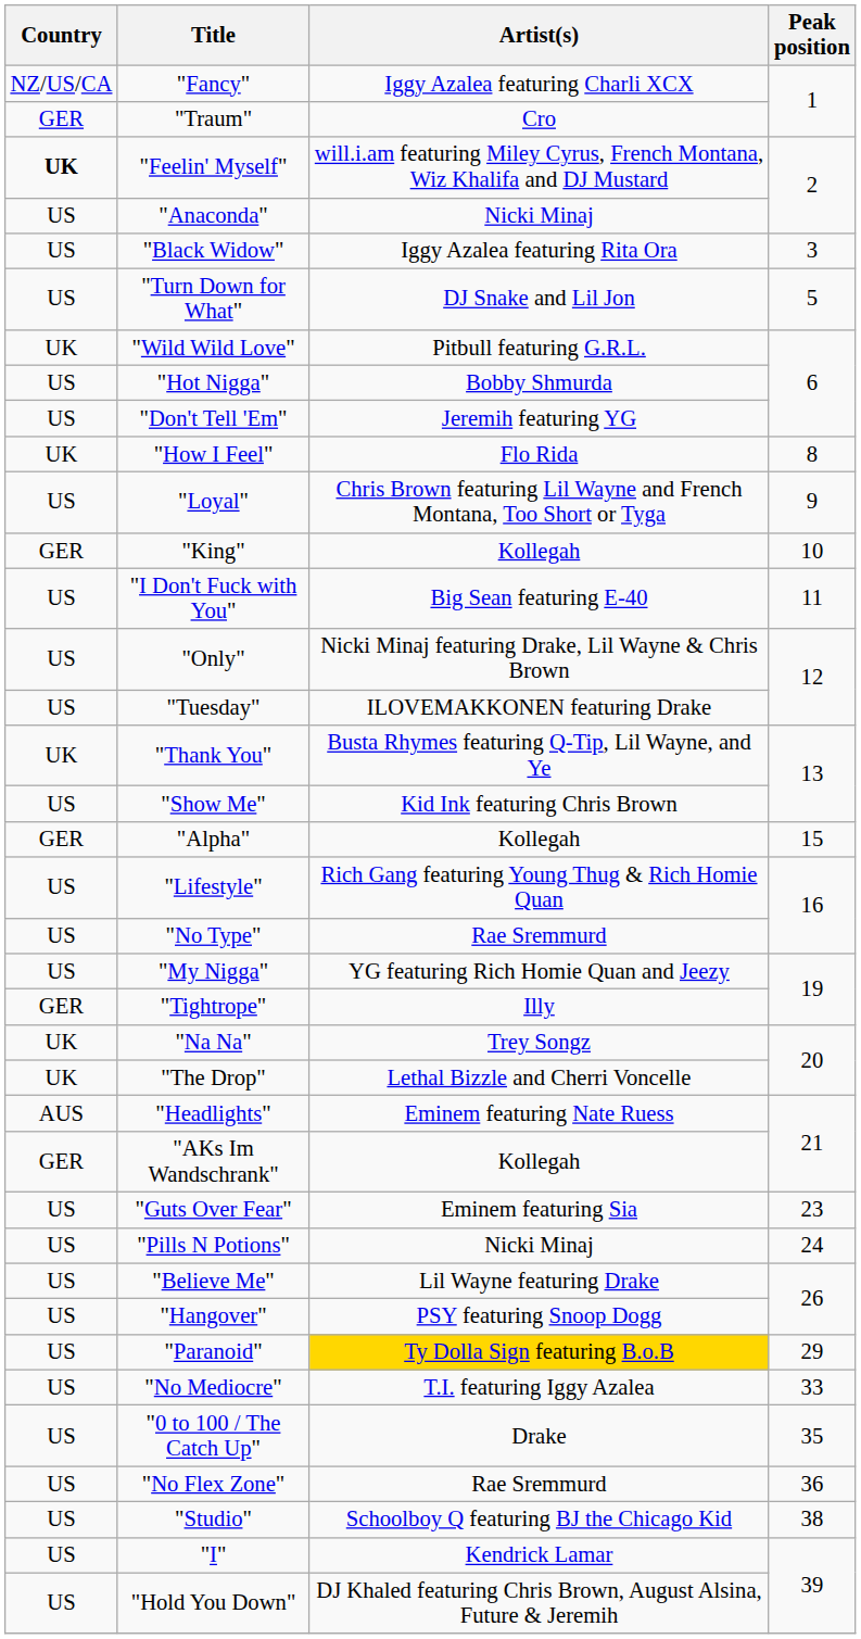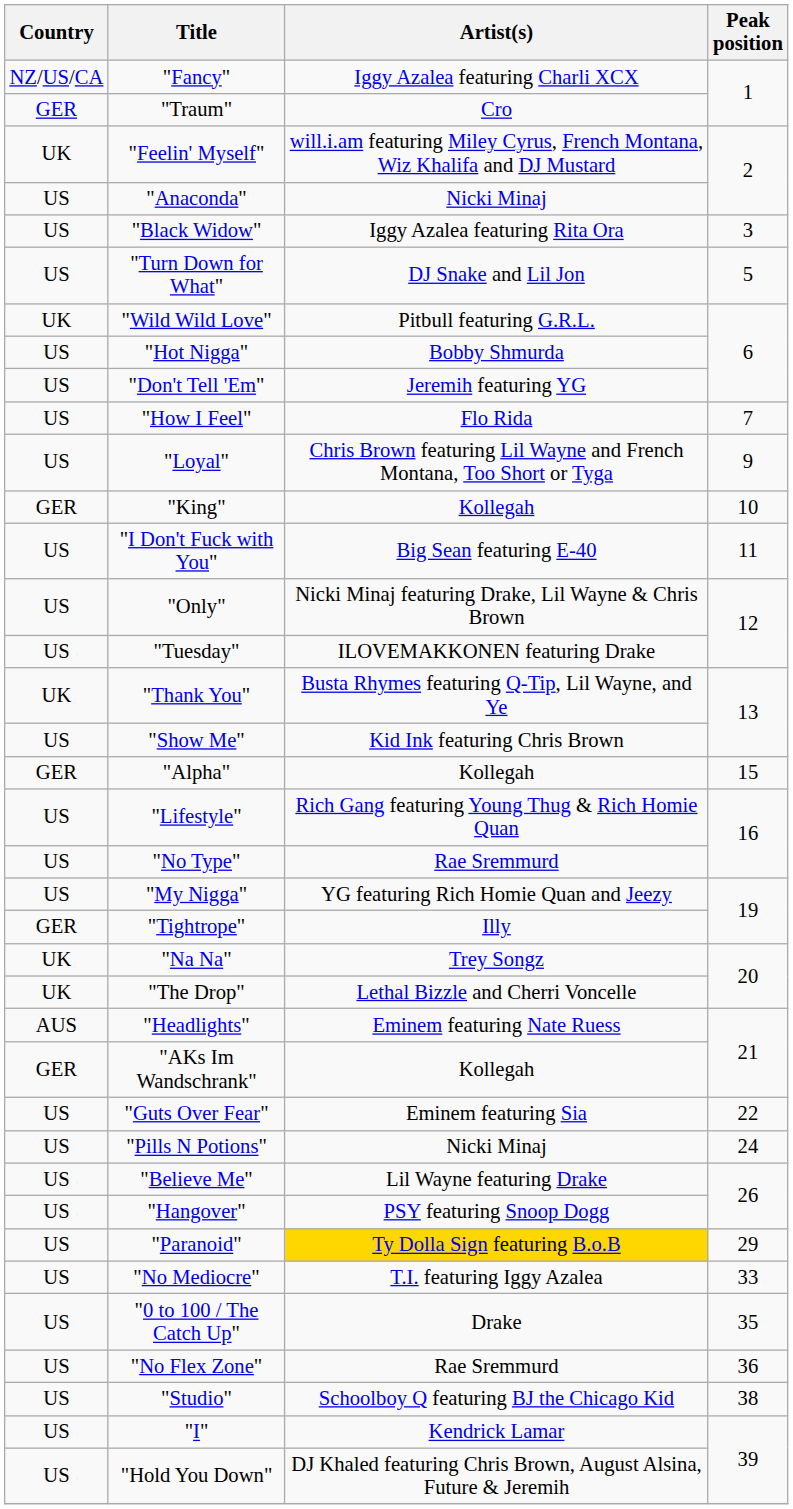"Feelin' Myself" | Country: bold -> normal
"How I Feel" | Country: UK -> US
"How I Feel" | Peak position: 8 -> 7
"Guts Over Fear" | Peak position: 23 -> 22
